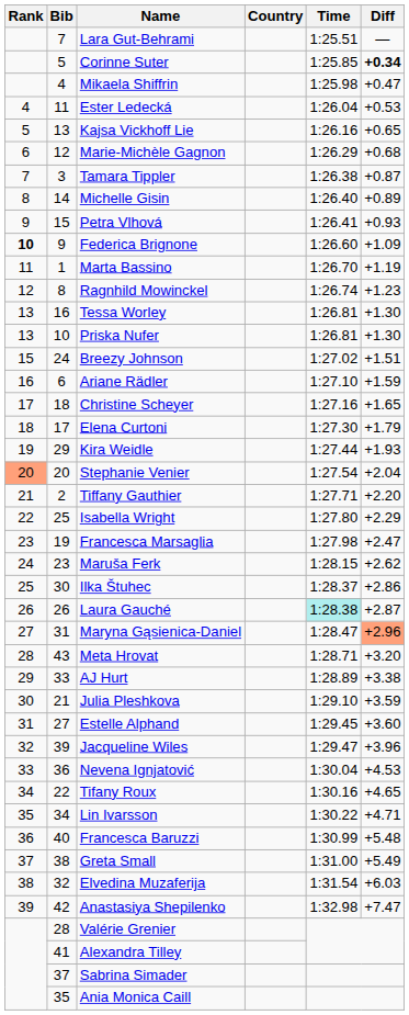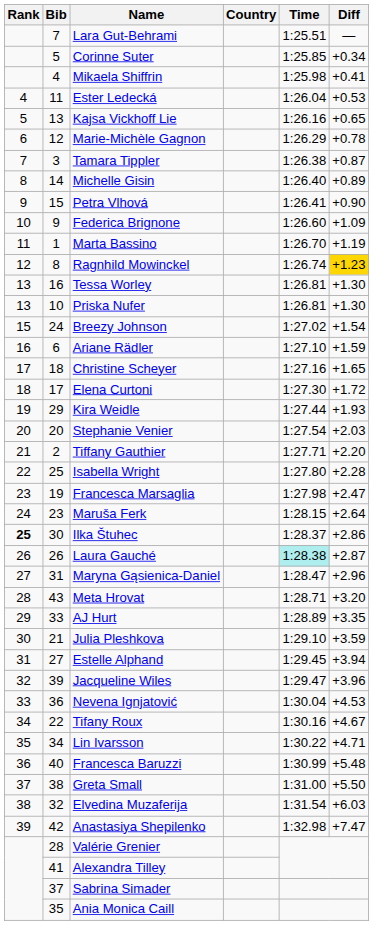Corinne Suter | Diff: bold -> normal
Mikaela Shiffrin | Diff: +0.47 -> +0.41
Marie-Michèle Gagnon | Diff: +0.68 -> +0.78
Petra Vlhová | Diff: +0.93 -> +0.90
Federica Brignone | Rank: bold -> normal
Ragnhild Mowinckel | Diff: no background -> gold background
Breezy Johnson | Diff: +1.51 -> +1.54
Elena Curtoni | Diff: +1.79 -> +1.72
Stephanie Venier | Rank: lightsalmon background -> no background
Stephanie Venier | Diff: +2.04 -> +2.03
Isabella Wright | Diff: +2.29 -> +2.28
Maruša Ferk | Diff: +2.62 -> +2.64
Ilka Štuhec | Rank: normal -> bold
Maryna Gąsienica-Daniel | Diff: lightsalmon background -> no background
AJ Hurt | Diff: +3.38 -> +3.35
Estelle Alphand | Diff: +3.60 -> +3.94
Tifany Roux | Diff: +4.65 -> +4.67
Greta Small | Diff: +5.49 -> +5.50
